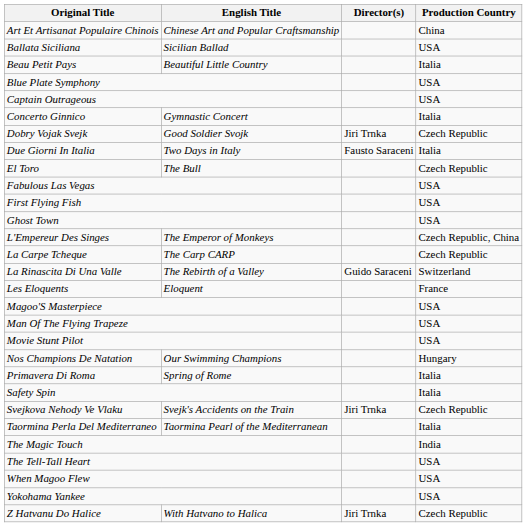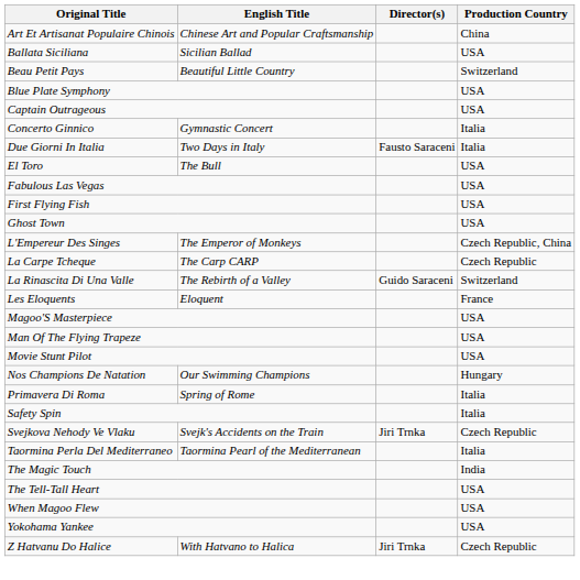Beau Petit Pays | Production Country: Italia -> Switzerland
- row: Dobry Vojak Svejk | Good Soldier Svojk | Jiri Trnka | Czech Republic
El Toro | Production Country: Czech Republic -> USA
